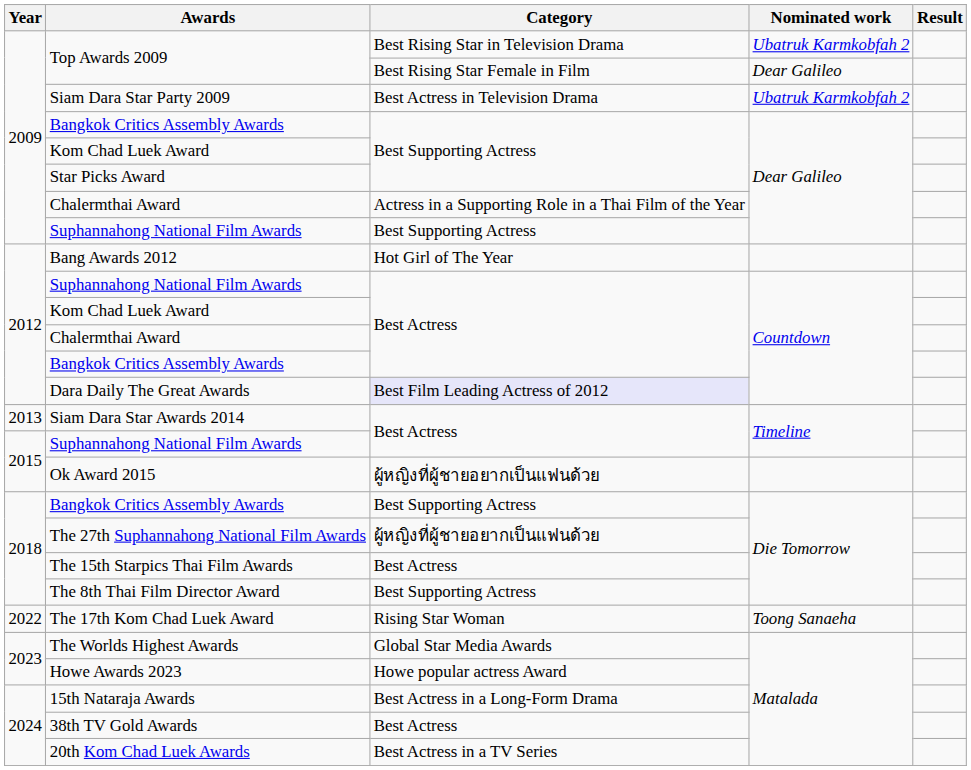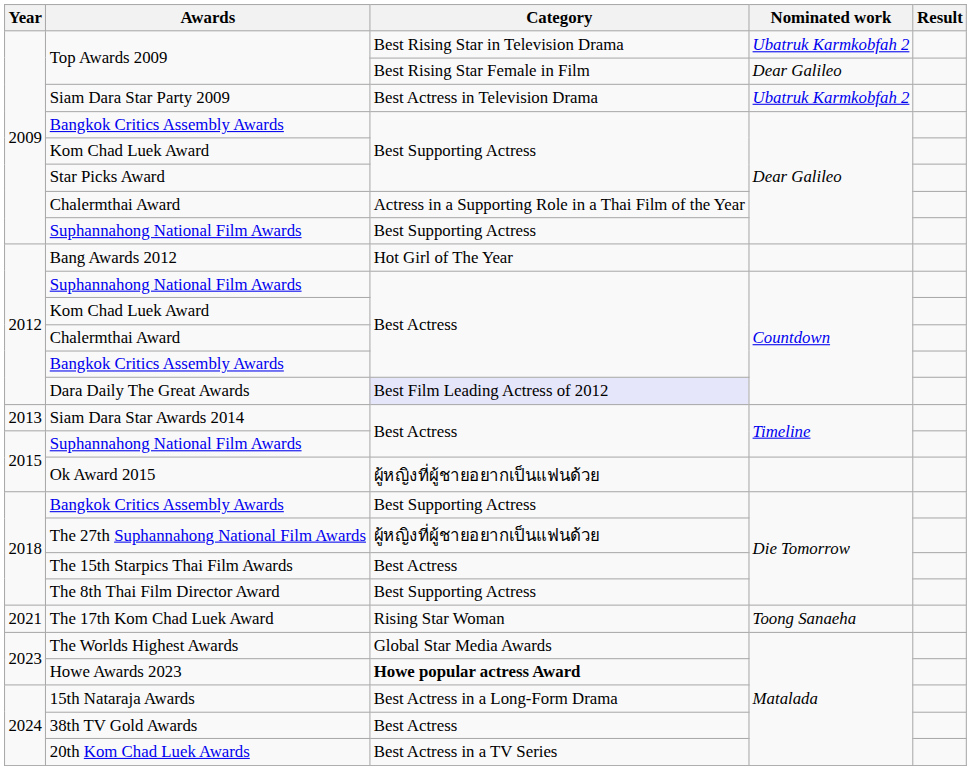The 17th Kom Chad Luek Award | Year: 2022 -> 2021
Howe Awards 2023 | Category: normal -> bold
